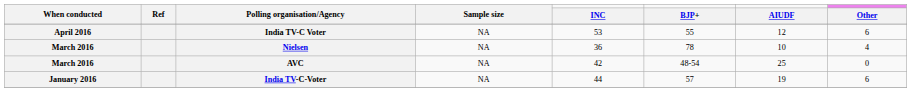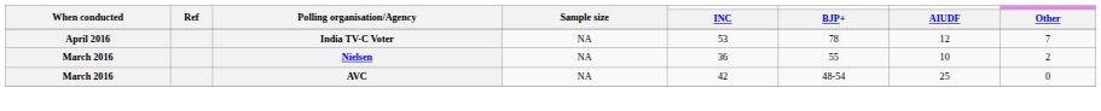India TV-C Voter | BJP+: 55 -> 78
India TV-C Voter | Other: 6 -> 7
Nielsen | BJP+: 78 -> 55
Nielsen | Other: 4 -> 2
- row: January 2016 | India TV-C-Voter | NA | 44 | 57 | 19 | 6
